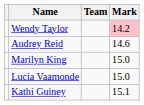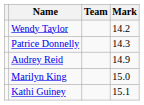Wendy Taylor | Mark: pink background -> no background
+ row: Patrice Donnelly | 14.3
Audrey Reid | Mark: 14.6 -> 14.9
- row: Lucia Vaamonde | 15.0
